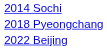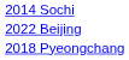rows swapped: 2018 Pyeongchang <-> 2022 Beijing
